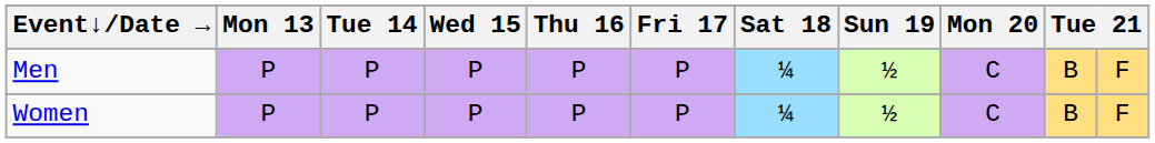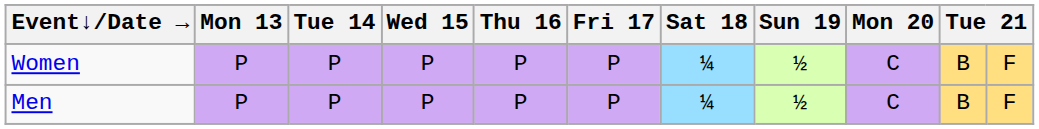rows swapped: Men <-> Women
